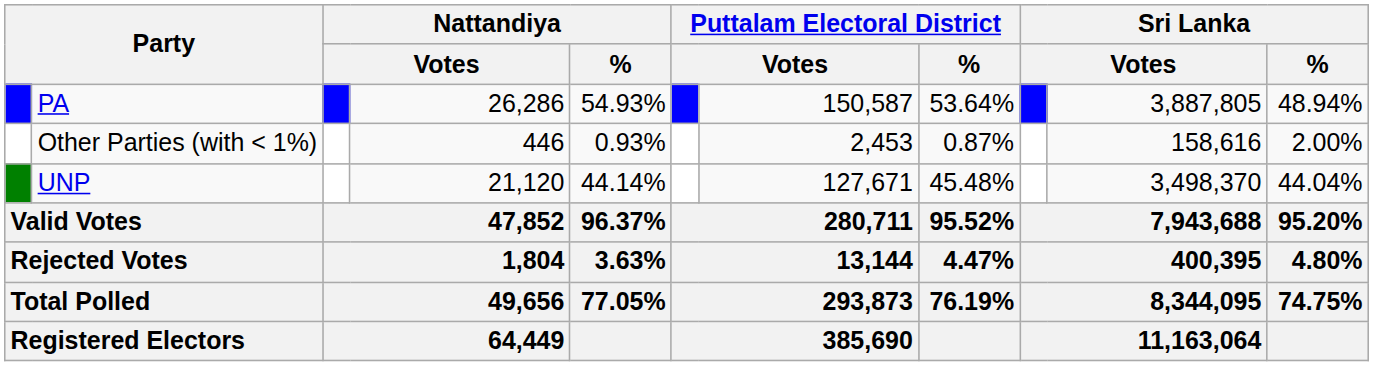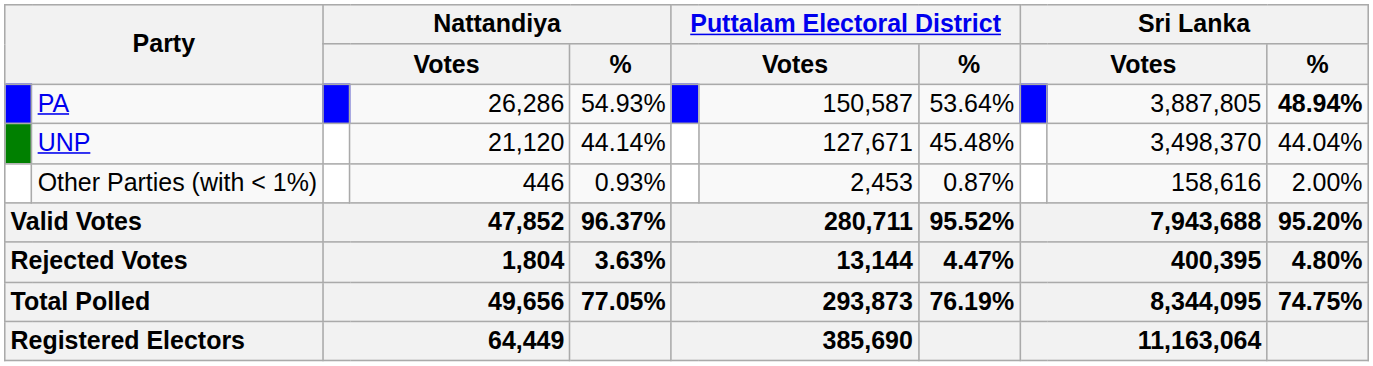PA | Sri Lanka / %: normal -> bold
rows swapped: UNP <-> Other Parties (with < 1%)
